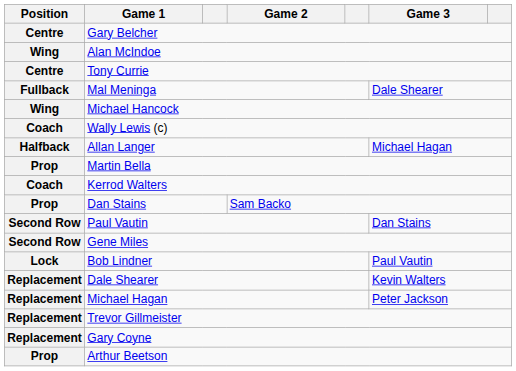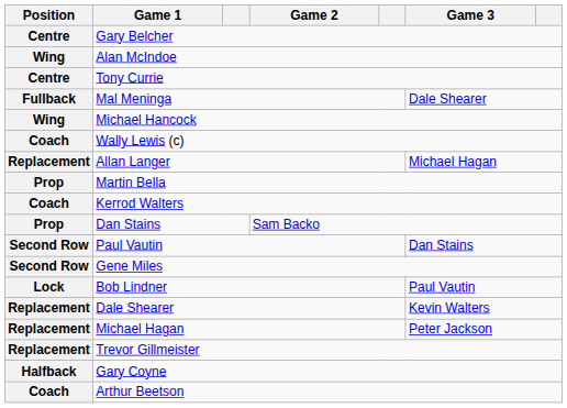Allan Langer | Position: Halfback -> Replacement
Gary Coyne | Position: Replacement -> Halfback
Arthur Beetson | Position: Prop -> Coach
